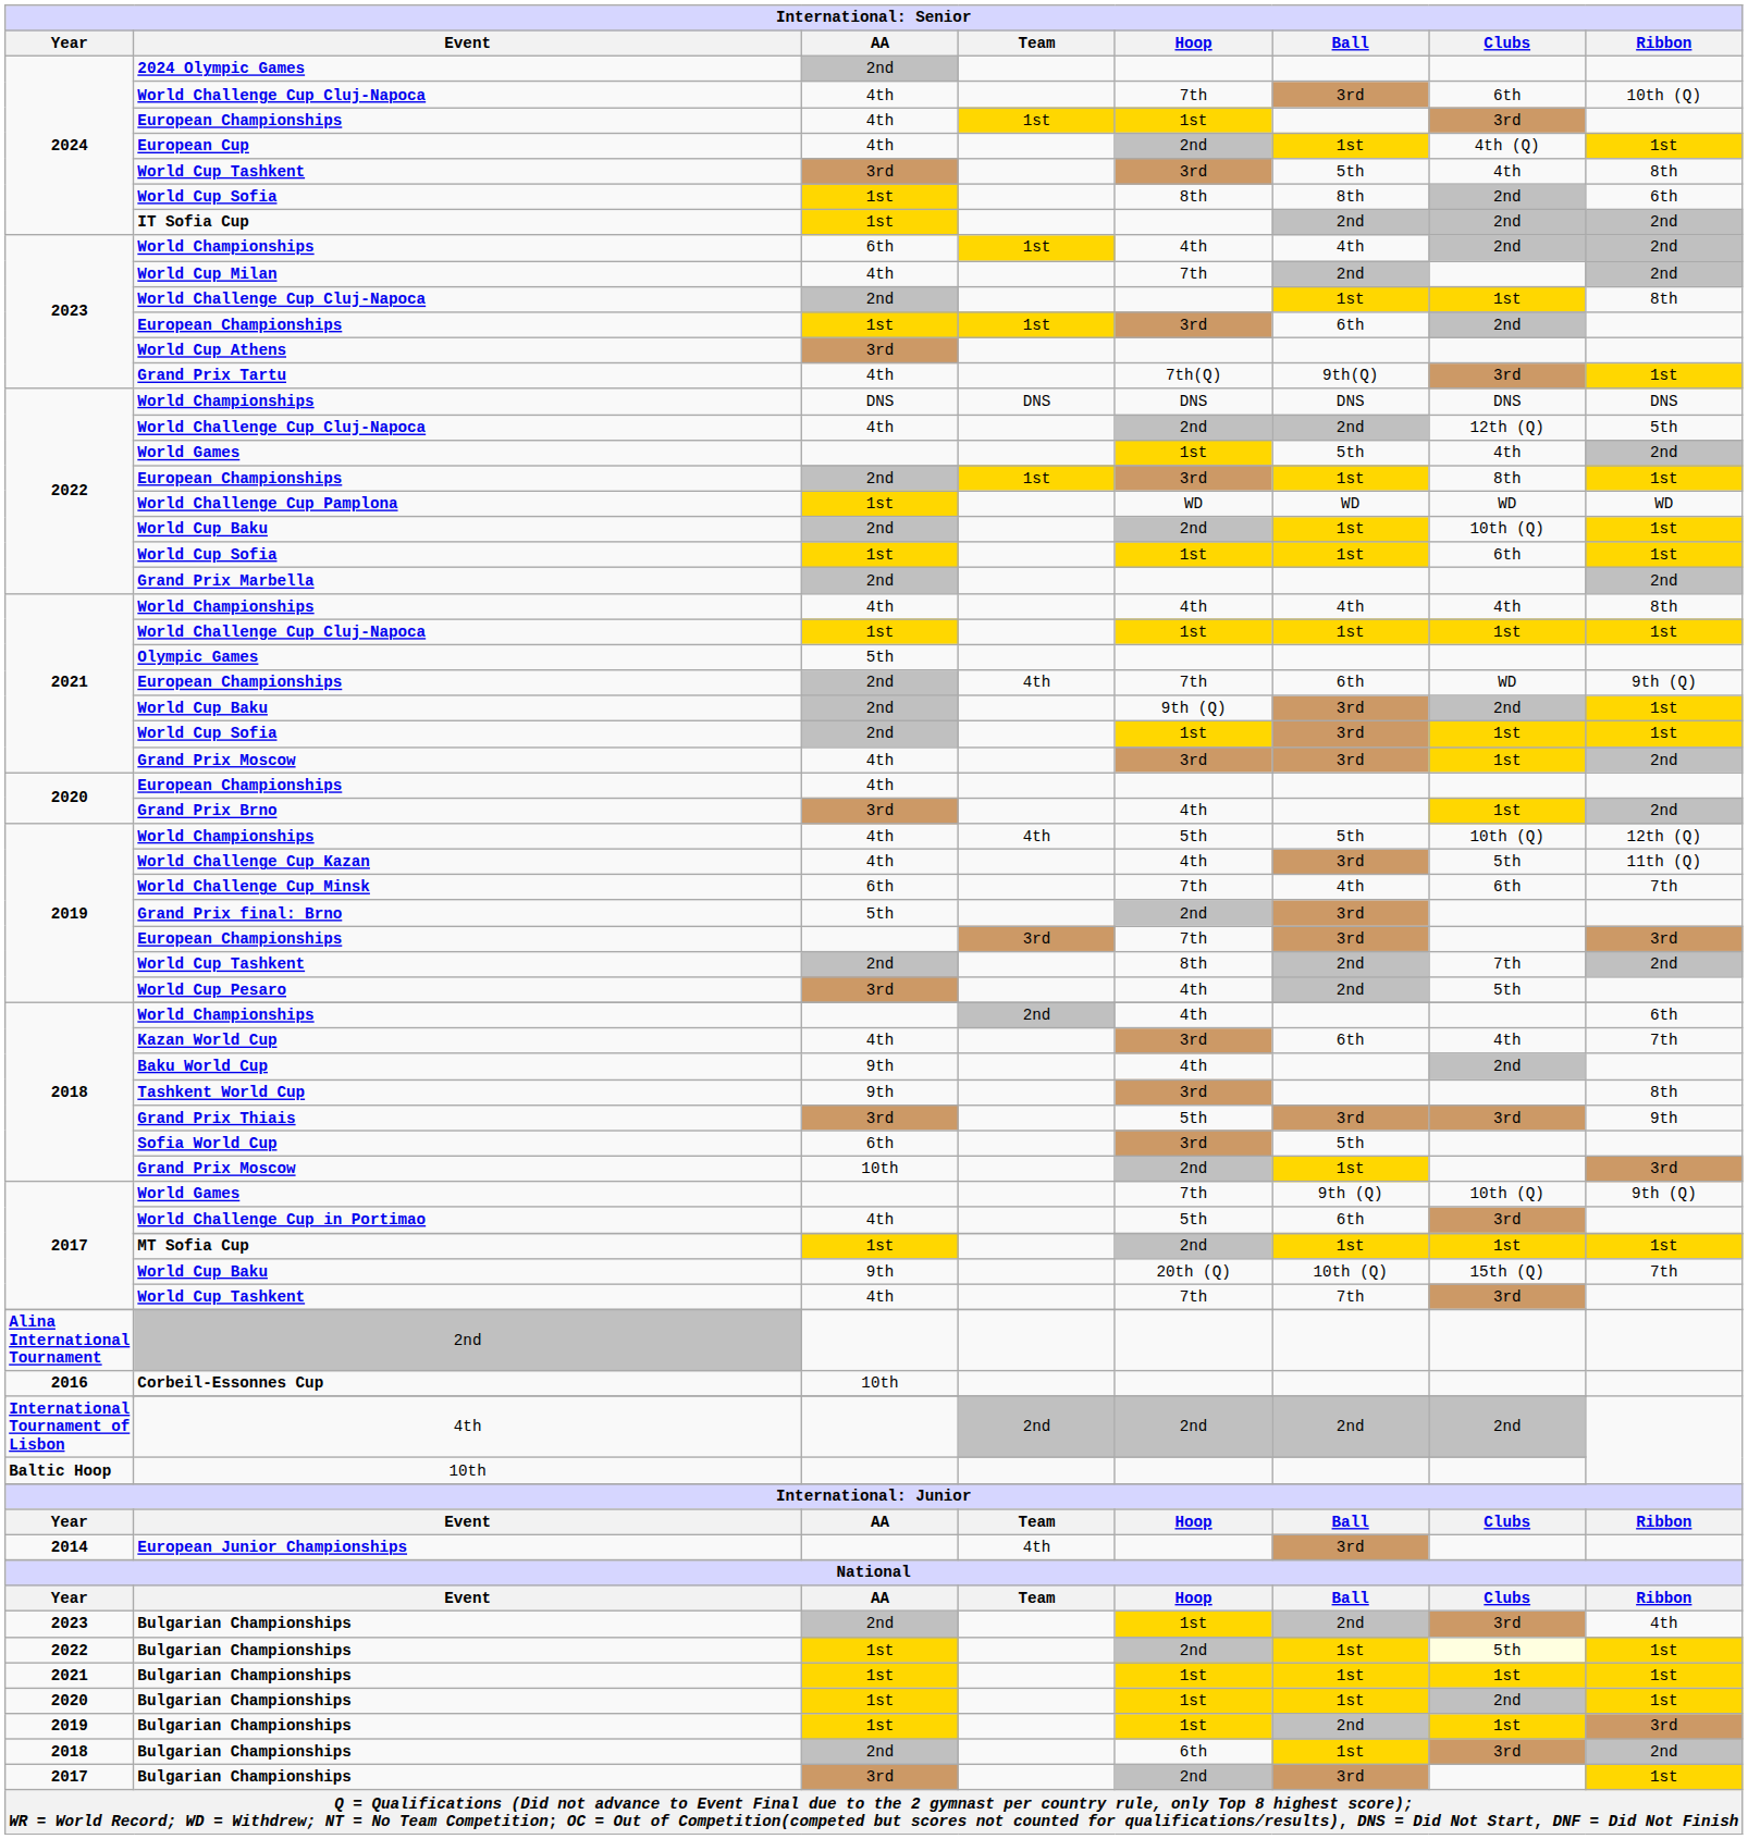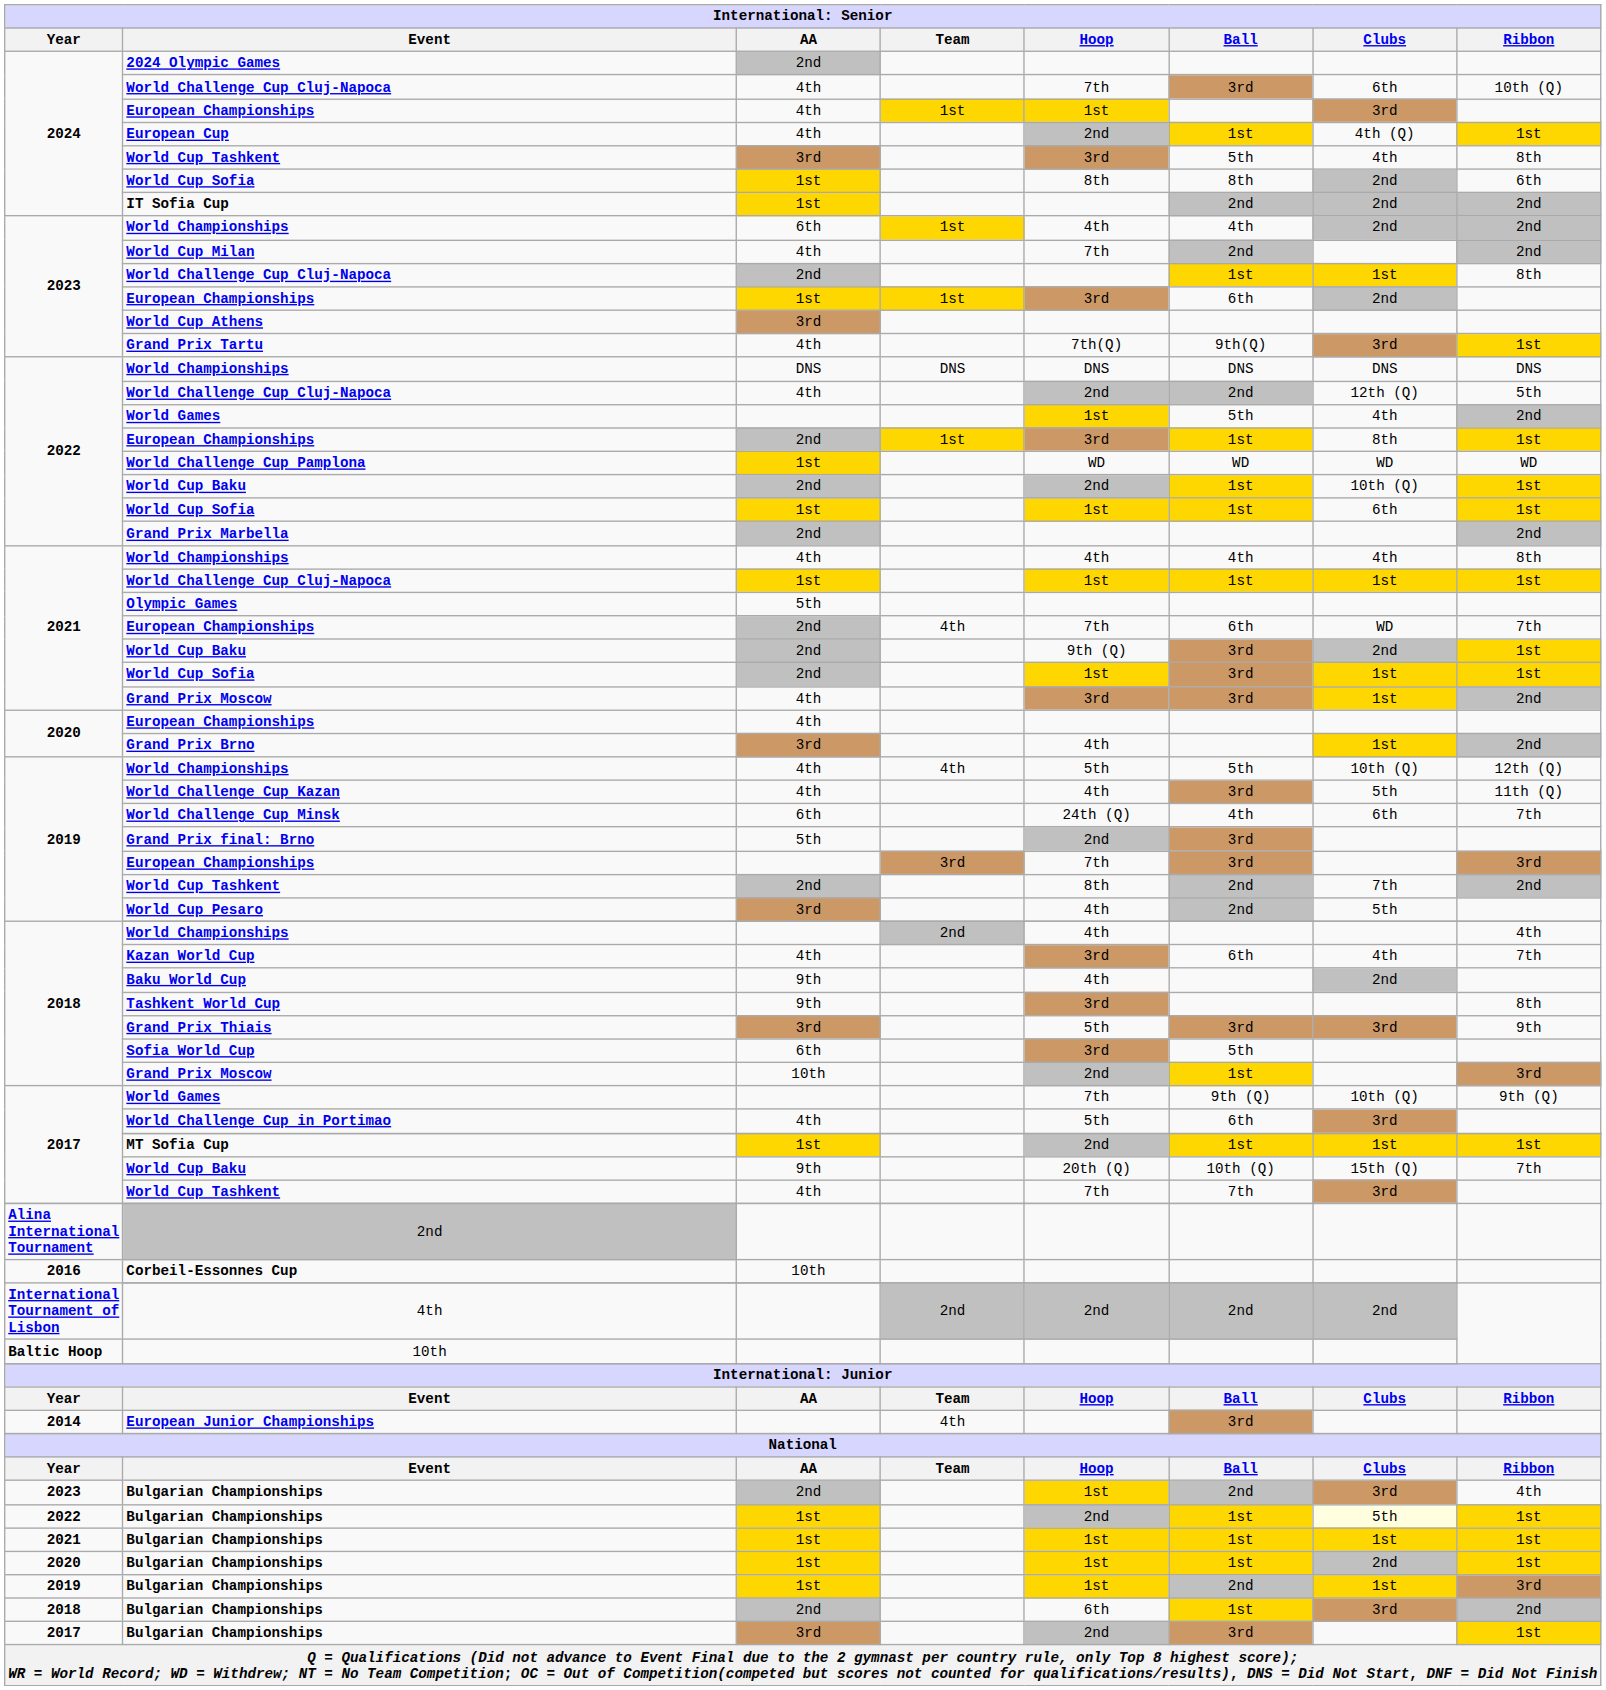2021 / European Championships | Ribbon: 9th (Q) -> 7th
World Challenge Cup Minsk | Hoop: 7th -> 24th (Q)
2018 / World Championships | Ribbon: 6th -> 4th
